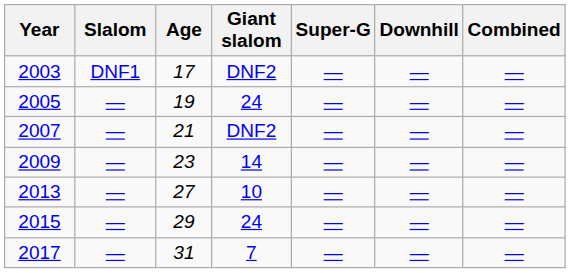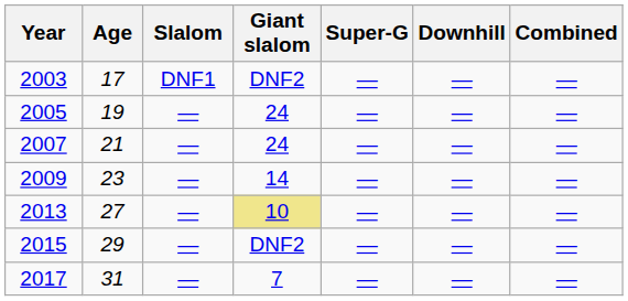columns swapped: Age <-> Slalom
2007 | Giant slalom: DNF2 -> 24
2013 | Giant slalom: no background -> khaki background
2015 | Giant slalom: 24 -> DNF2
